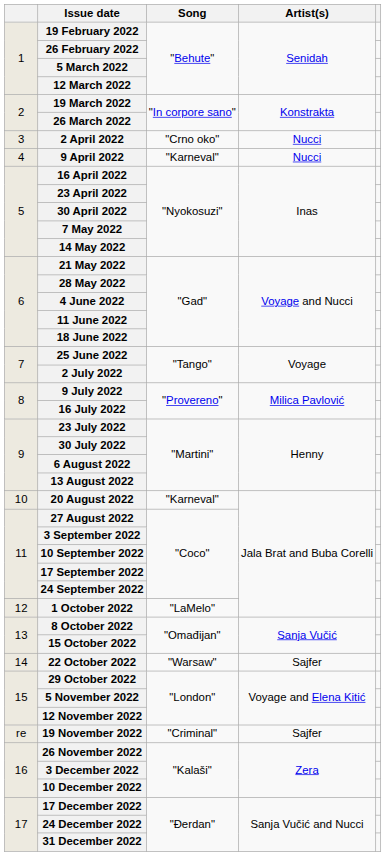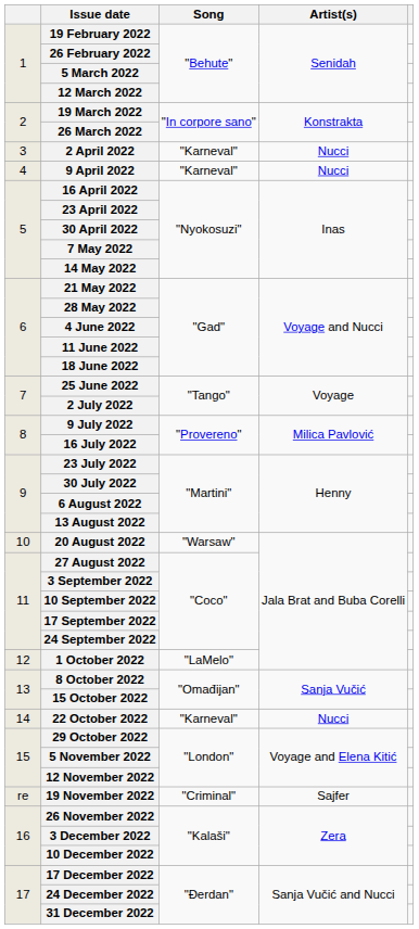2 April 2022 | Song: "Crno oko" -> "Karneval"
20 August 2022 | Song: "Karneval" -> "Warsaw"
22 October 2022 | Song: "Warsaw" -> "Karneval"
22 October 2022 | Artist(s): Sajfer -> Nucci
